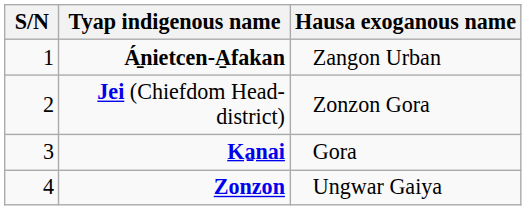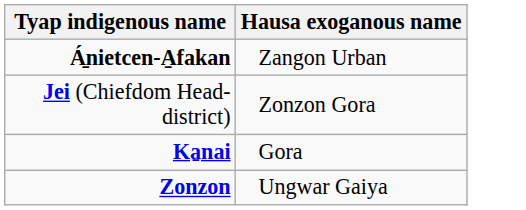- column: S/N | 1 | 2 | 3 | 4
